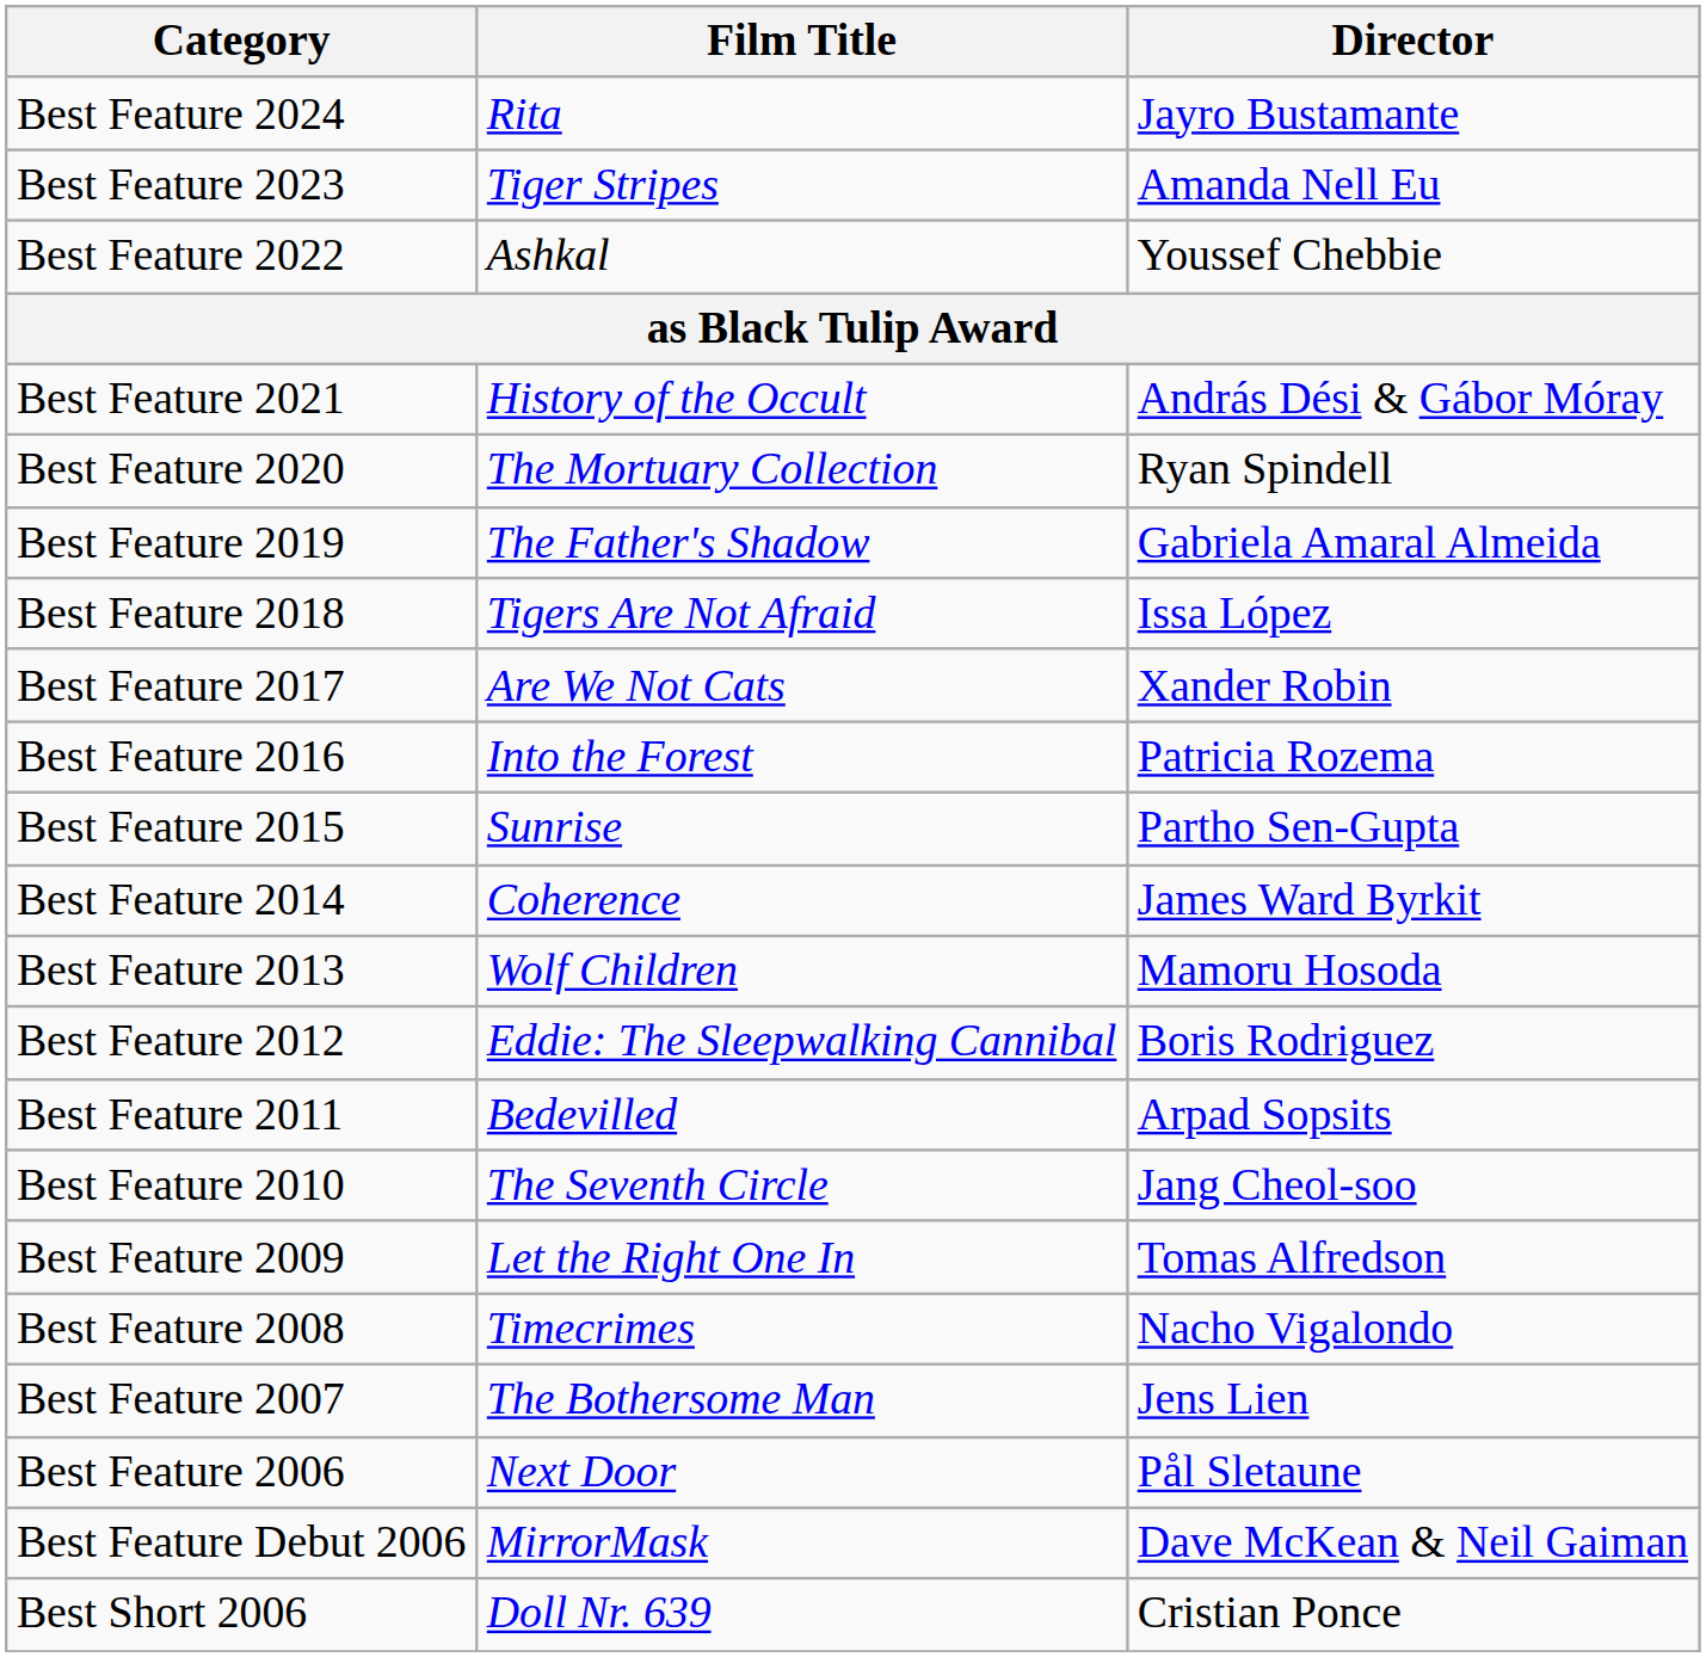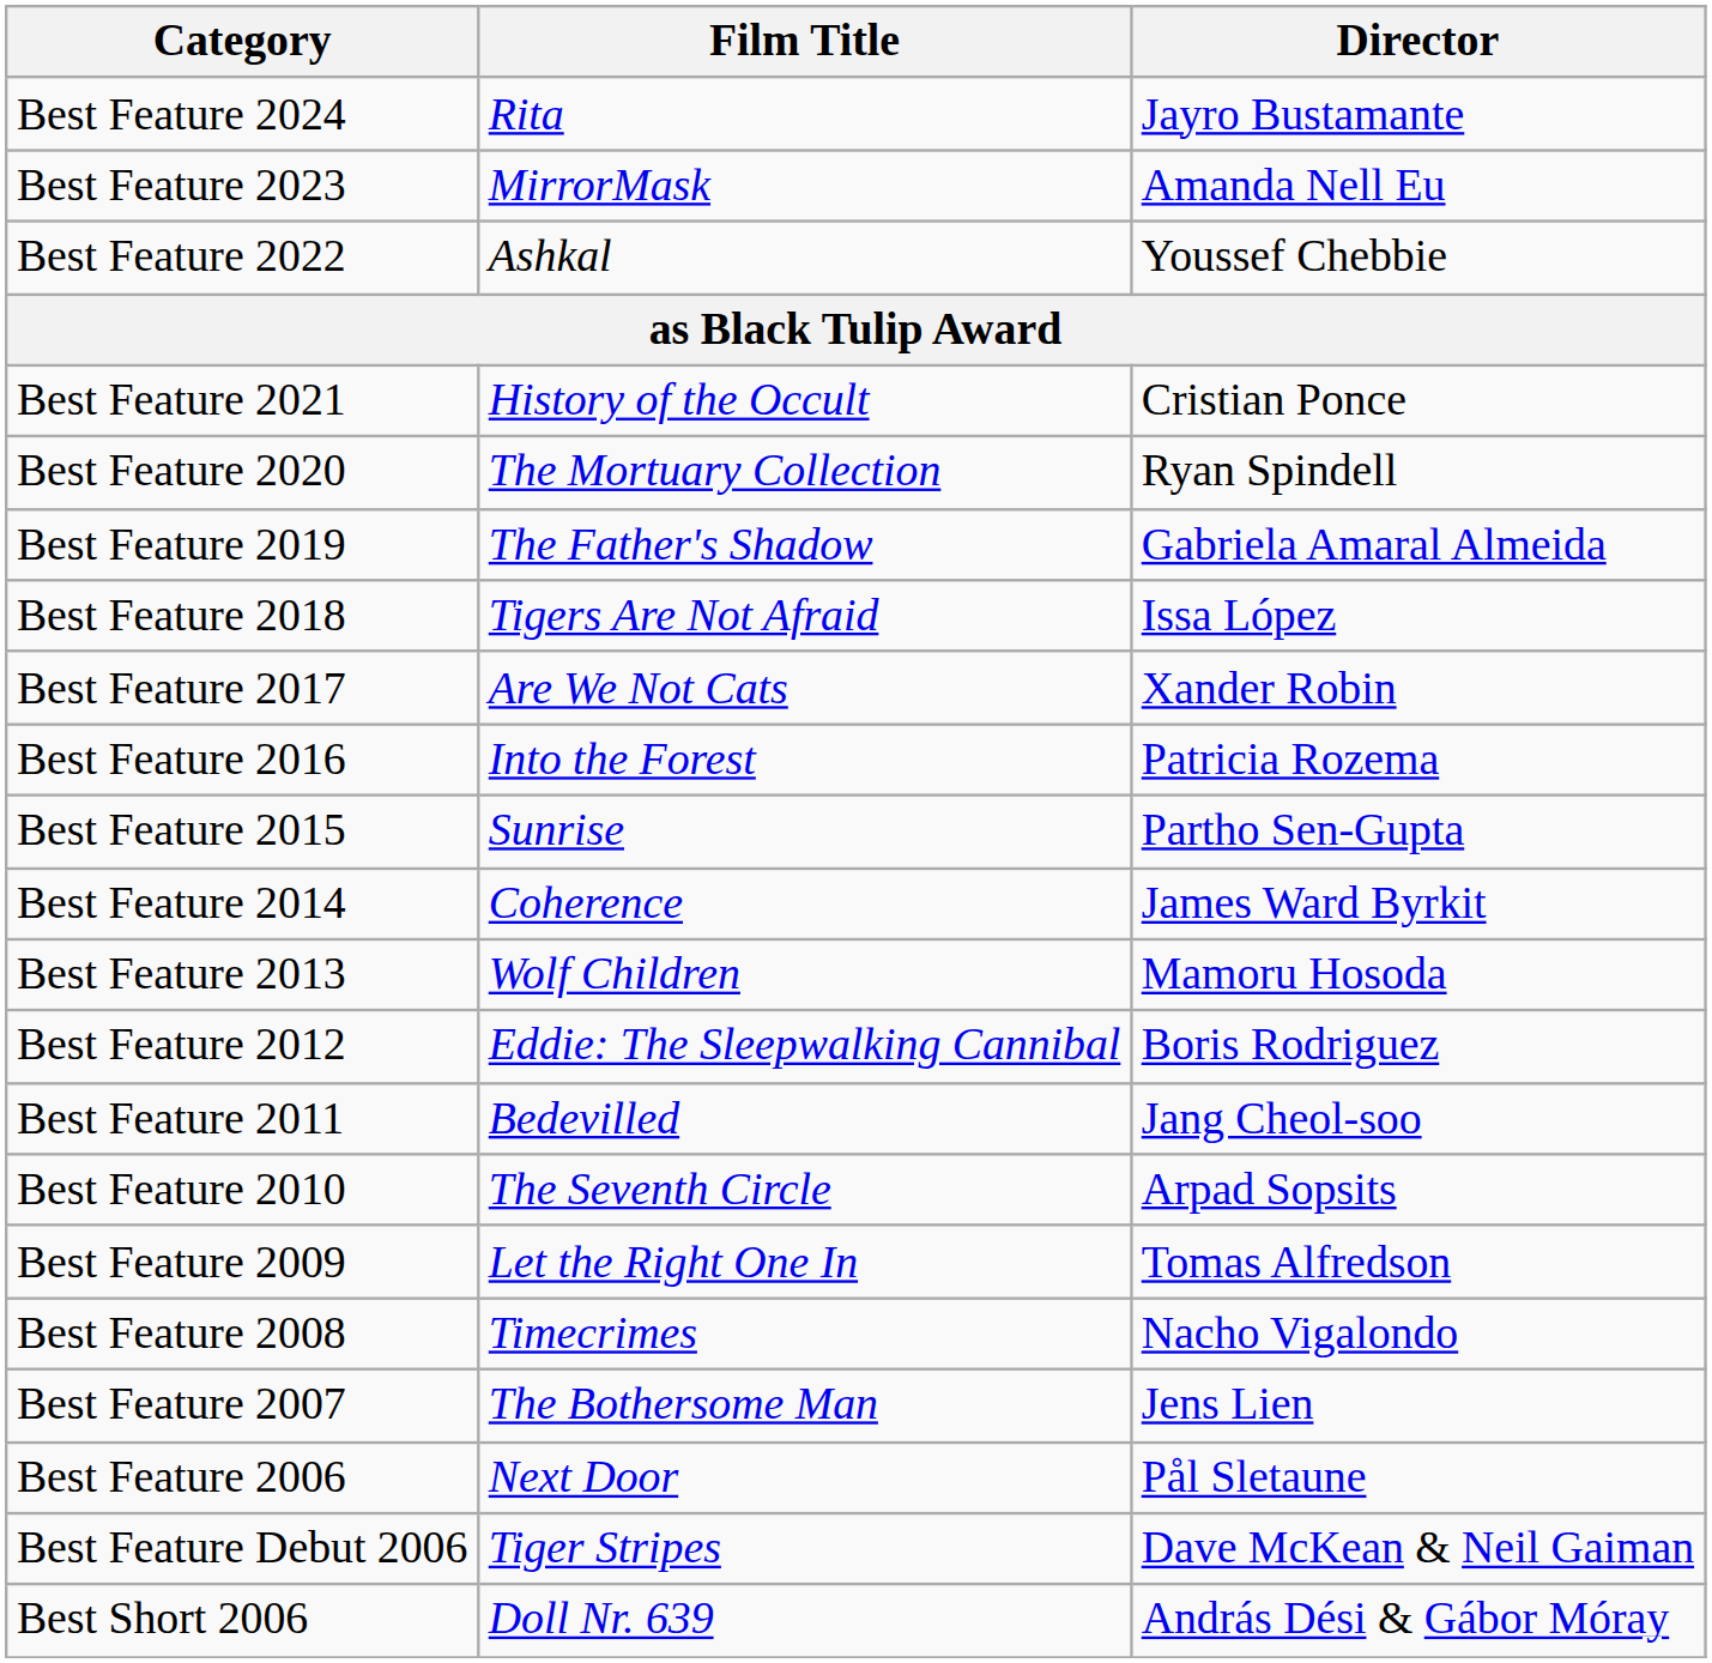Best Feature 2023 | Film Title: Tiger Stripes -> MirrorMask
Best Feature 2021 | Director: András Dési & Gábor Móray -> Cristian Ponce
Best Feature 2011 | Director: Arpad Sopsits -> Jang Cheol-soo
Best Feature 2010 | Director: Jang Cheol-soo -> Arpad Sopsits
Best Feature Debut 2006 | Film Title: MirrorMask -> Tiger Stripes
Best Short 2006 | Director: Cristian Ponce -> András Dési & Gábor Móray
